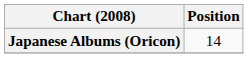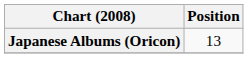Japanese Albums (Oricon) | Position: 14 -> 13
